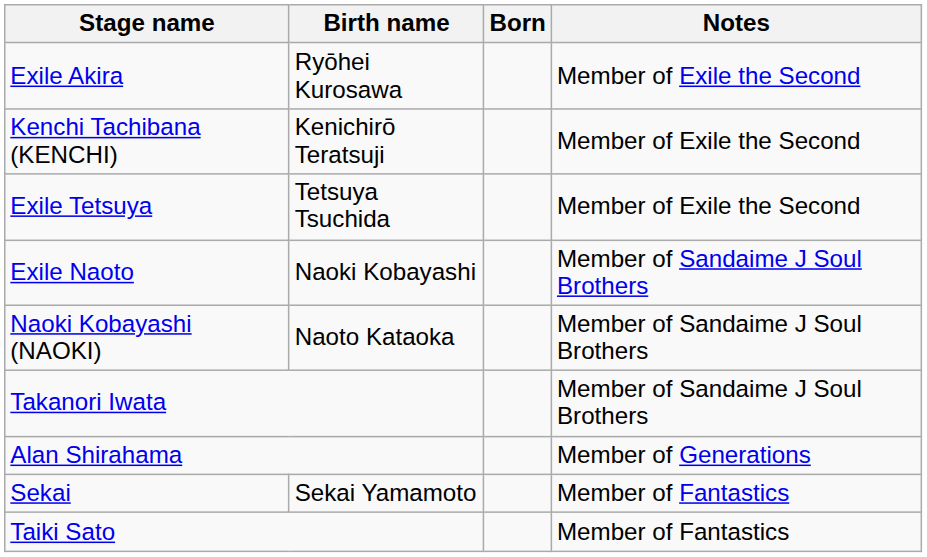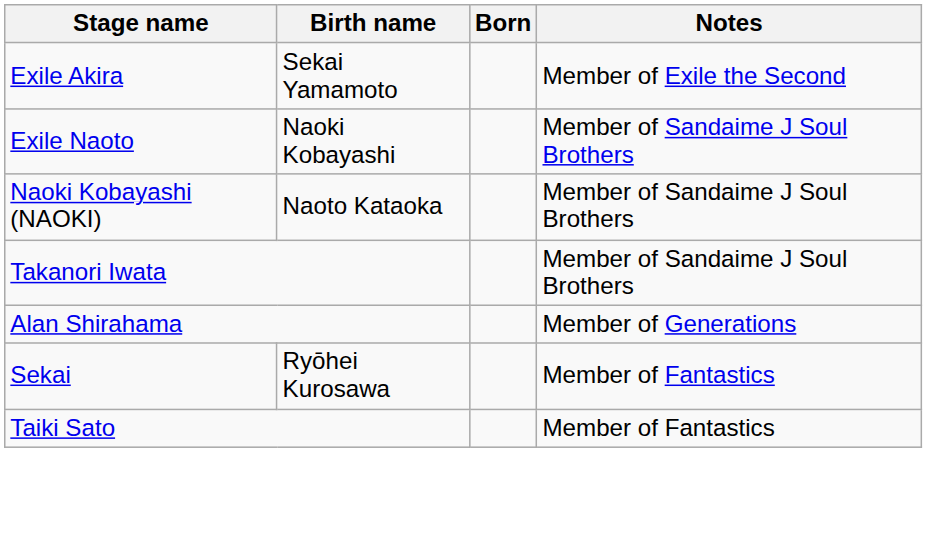Exile Akira | Birth name: Ryōhei Kurosawa -> Sekai Yamamoto
- row: Kenchi Tachibana (KENCHI) | Kenichirō Teratsuji | Member of Exile the Second
- row: Exile Tetsuya | Tetsuya Tsuchida | Member of Exile the Second
Sekai | Birth name: Sekai Yamamoto -> Ryōhei Kurosawa
